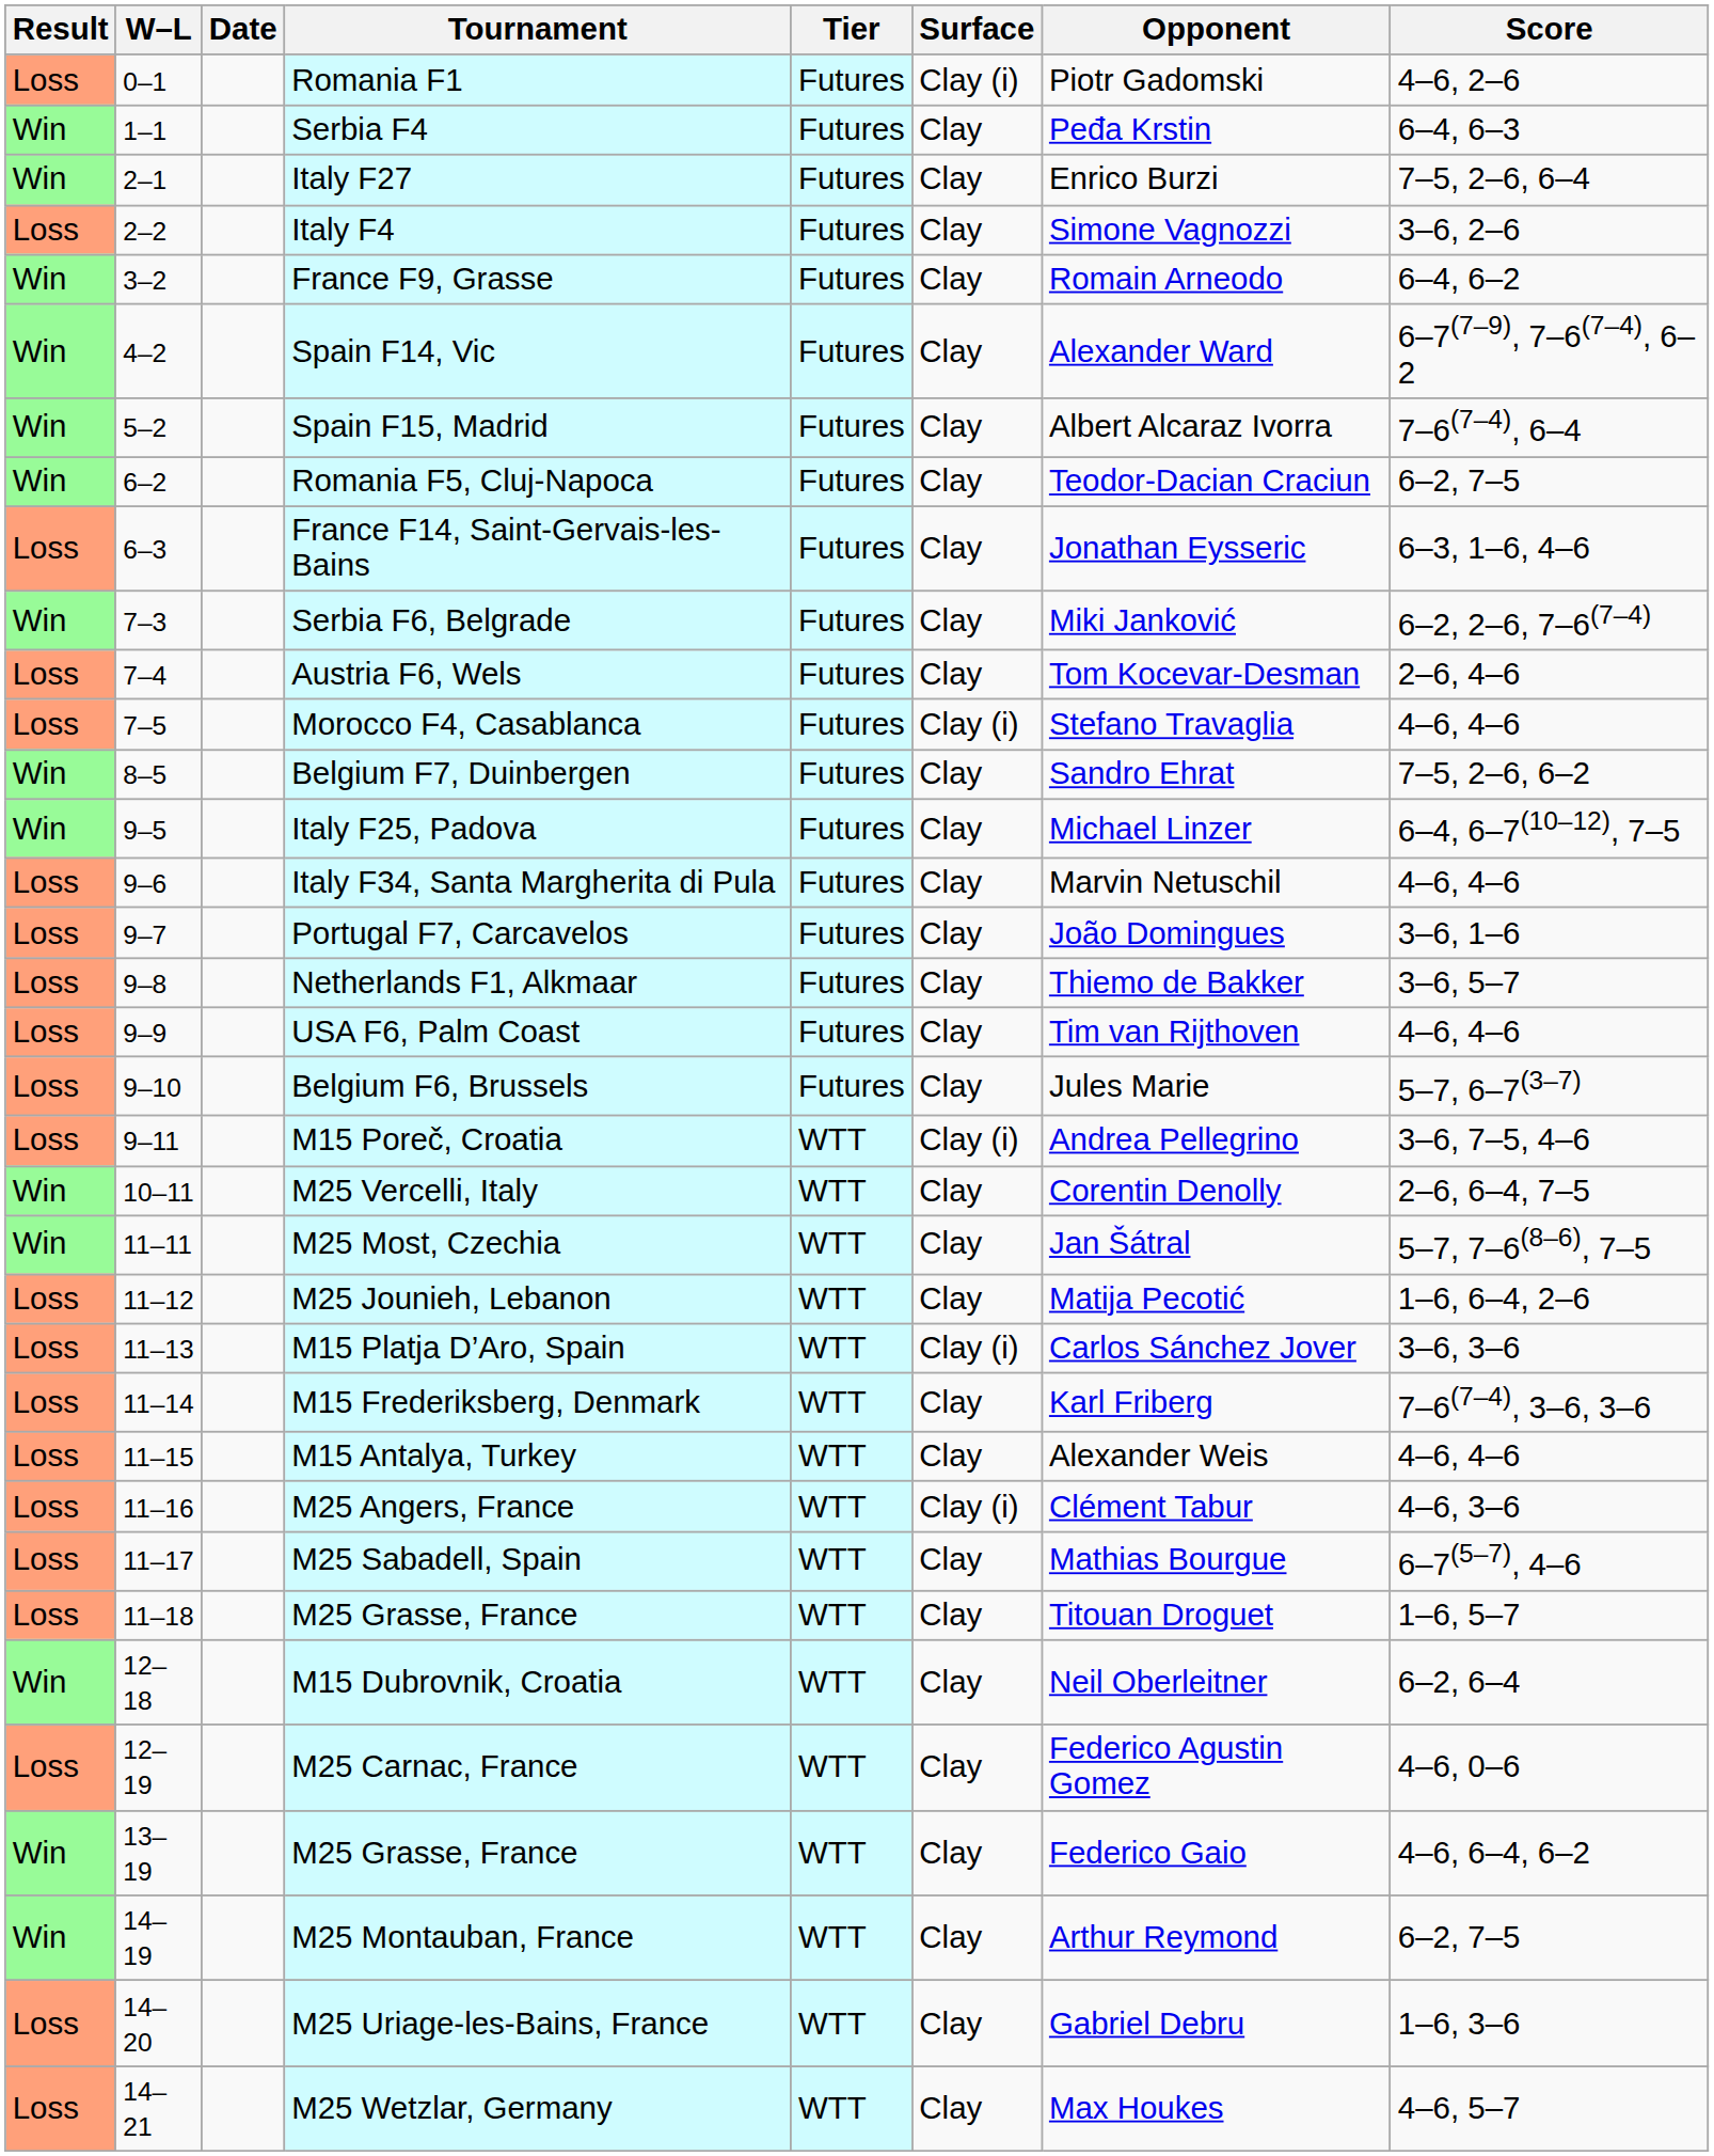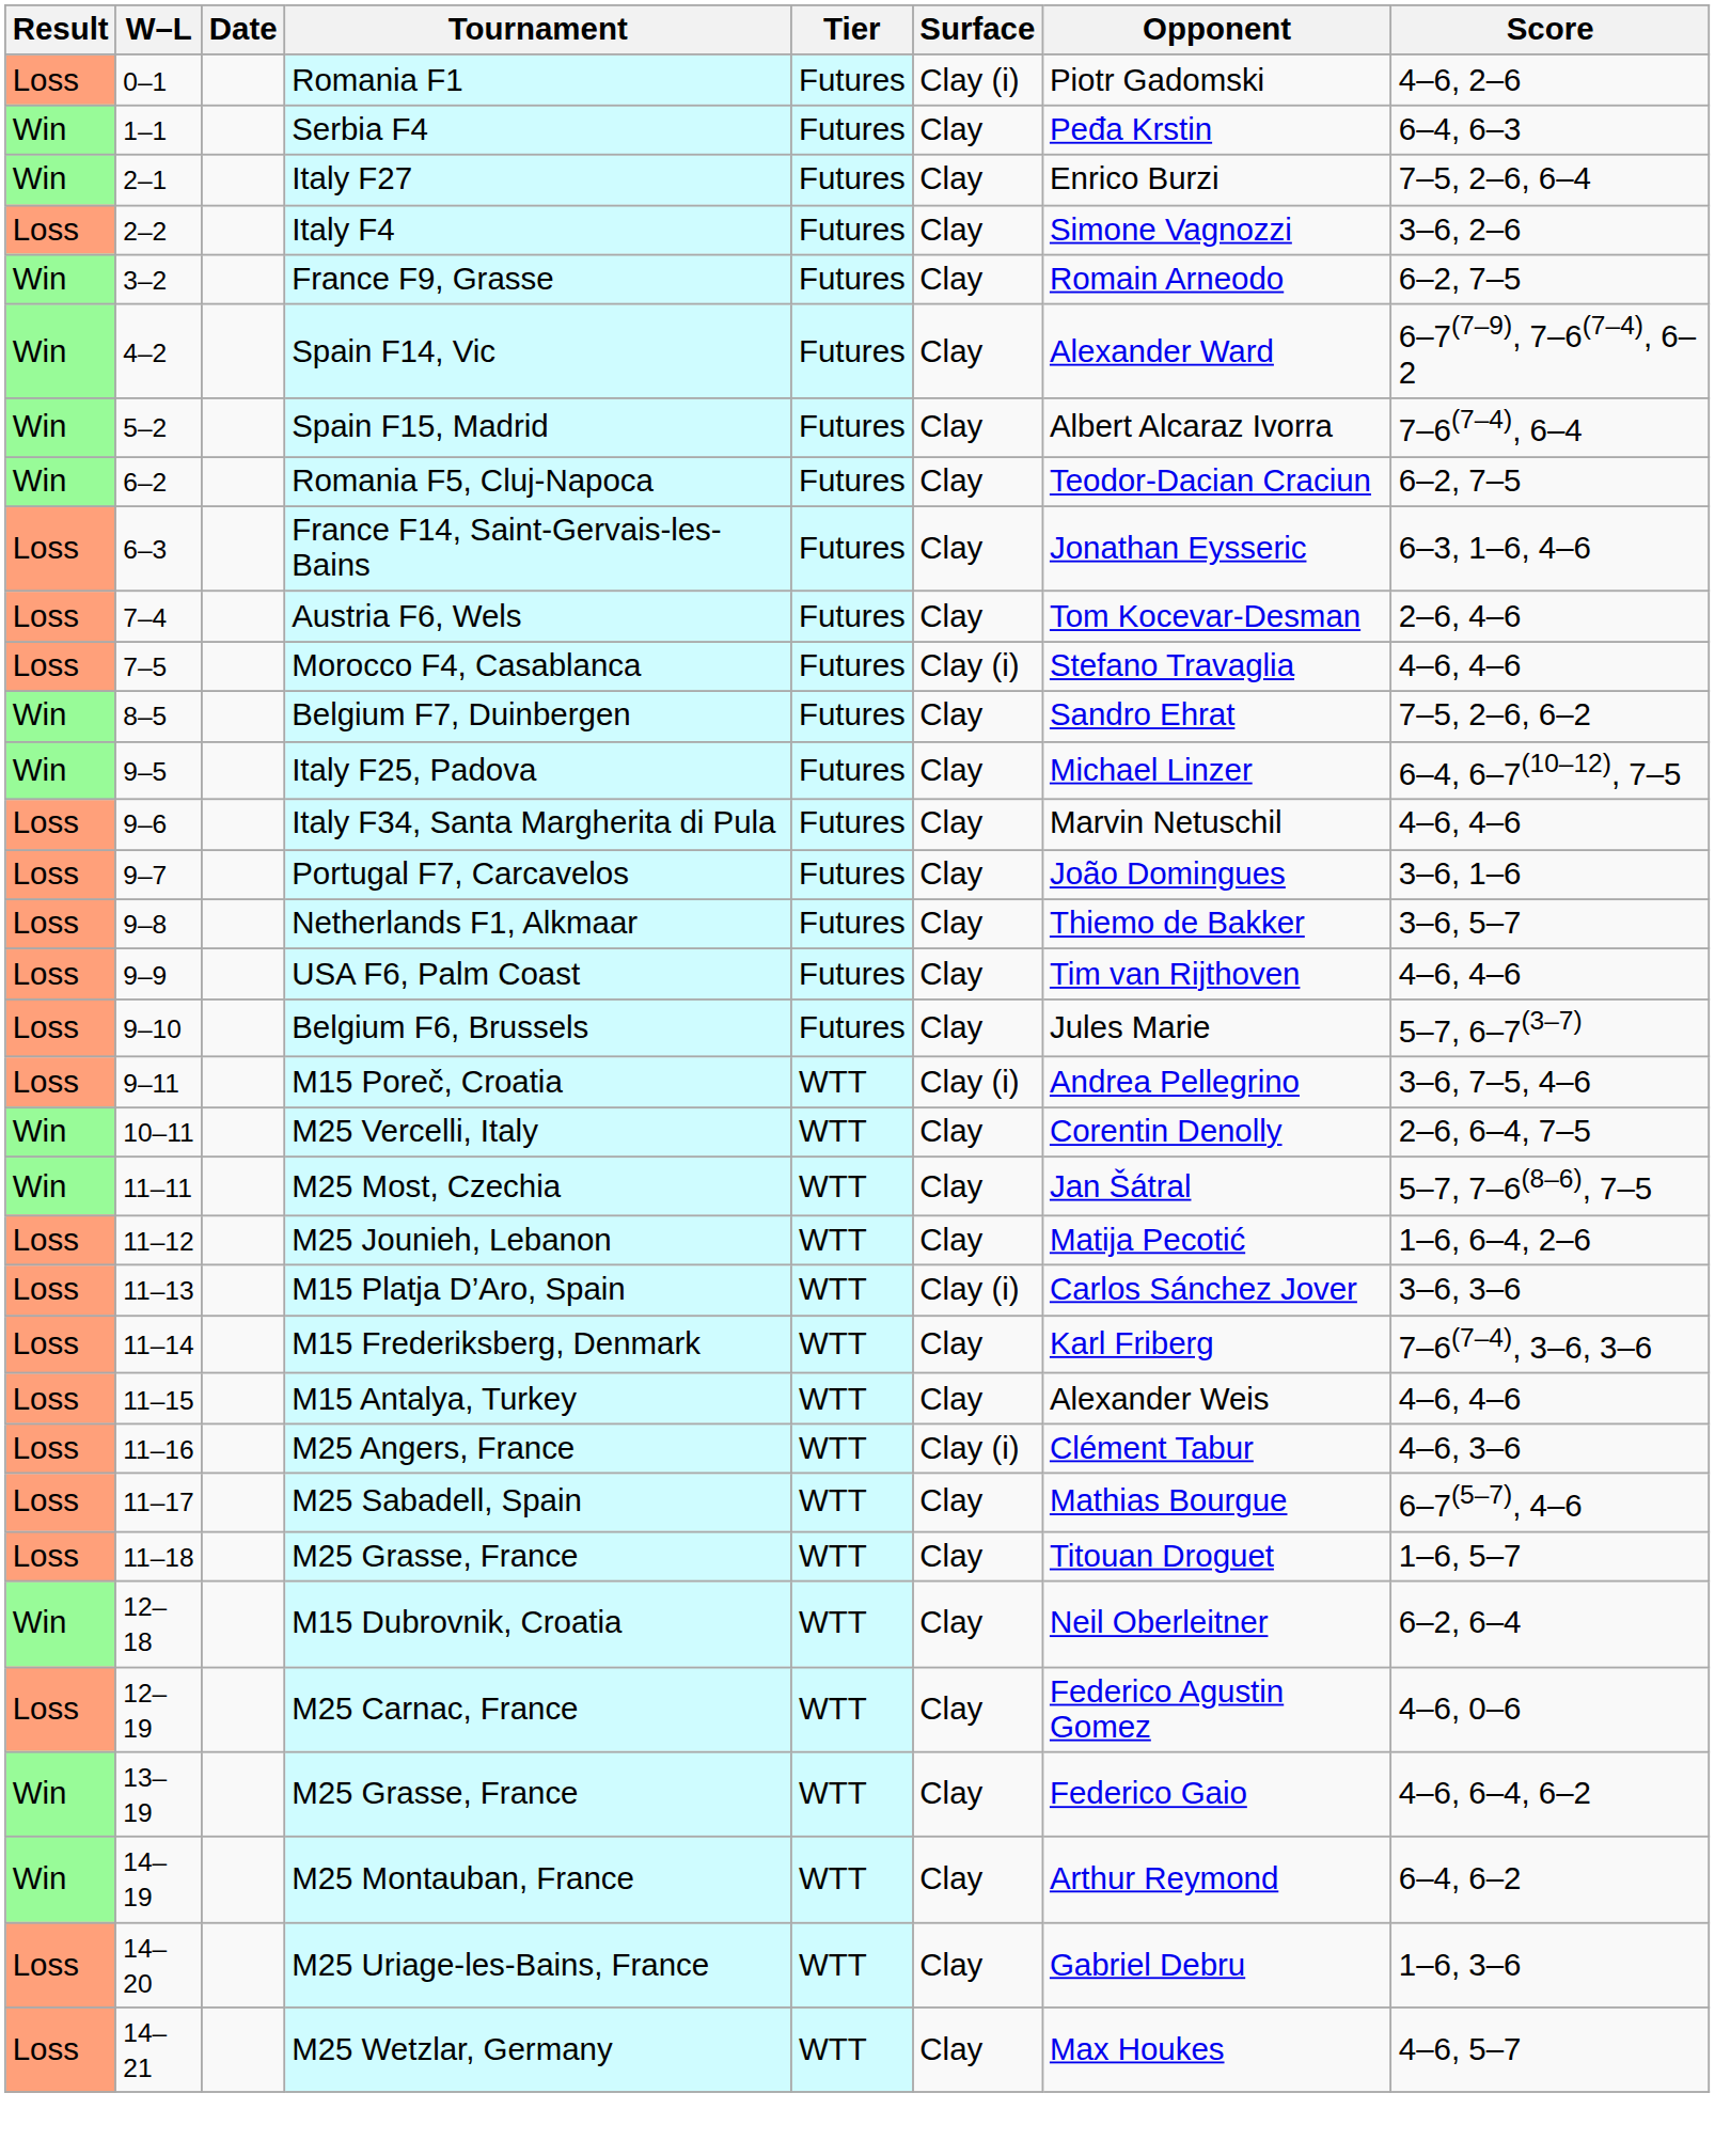France F9, Grasse | Score: 6–4, 6–2 -> 6–2, 7–5
- row: Win | 7–3 | Serbia F6, Belgrade | Futures | Clay | Miki Janković | 6–2, 2–6, 7–6(7–4)
M25 Montauban, France | Score: 6–2, 7–5 -> 6–4, 6–2
